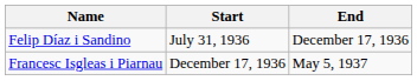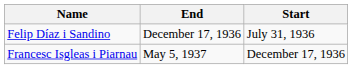columns swapped: Start <-> End
